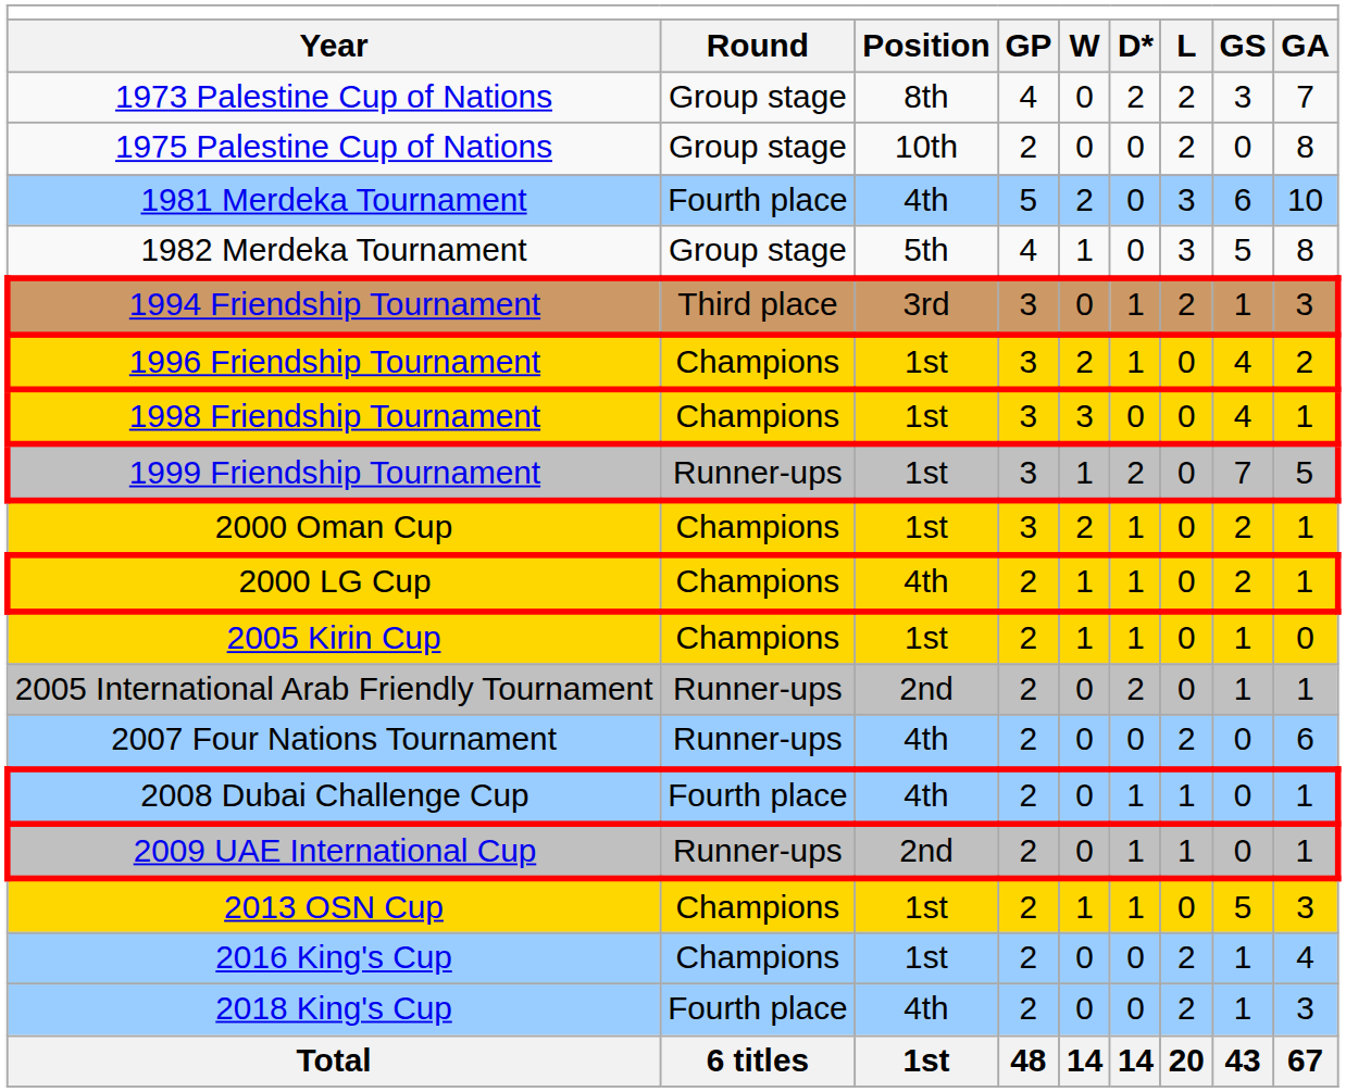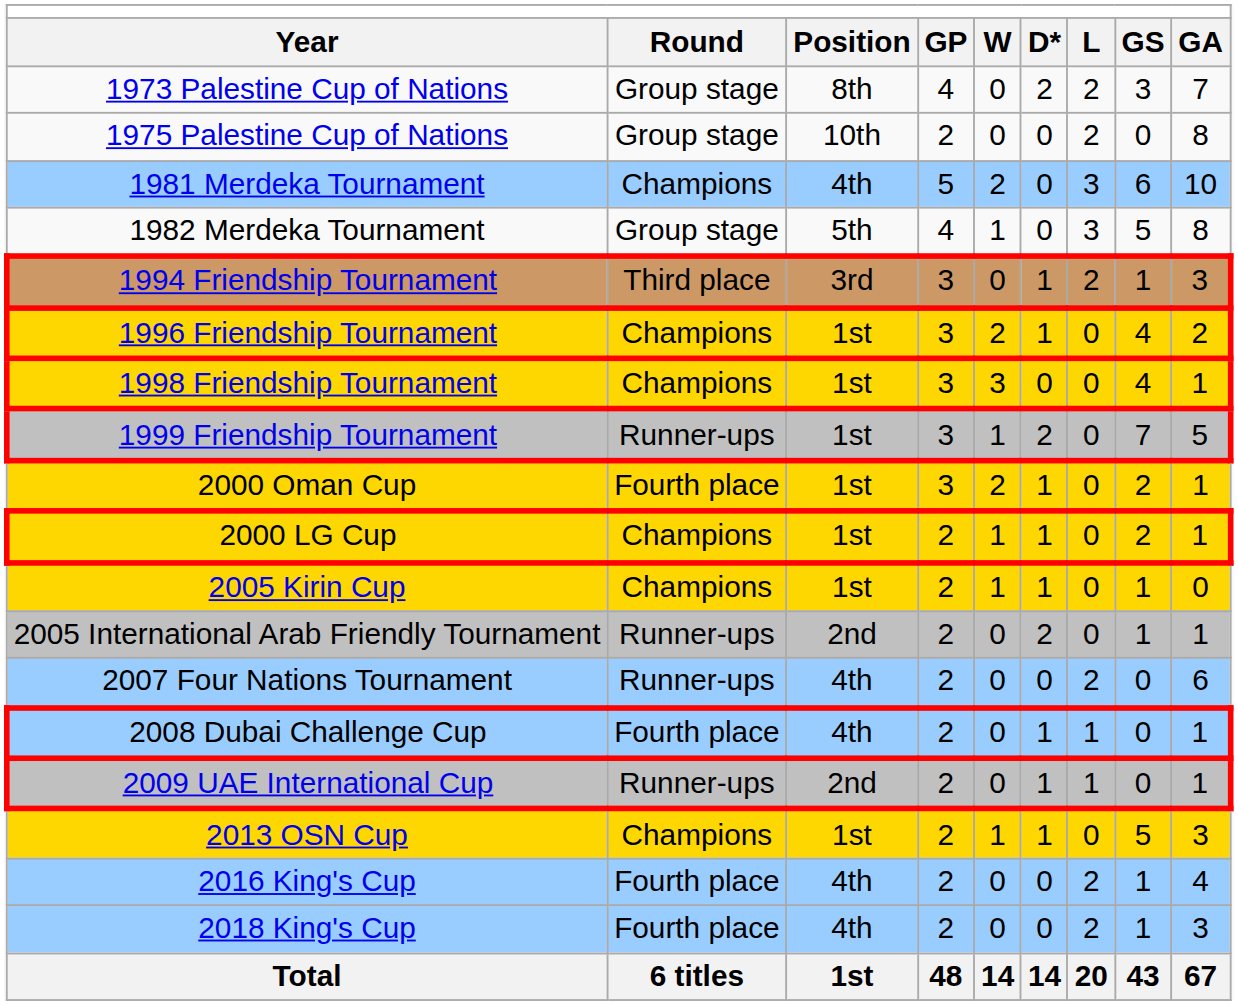1981 Merdeka Tournament | Round: Fourth place -> Champions
2000 Oman Cup | Round: Champions -> Fourth place
2000 LG Cup | Position: 4th -> 1st
2016 King's Cup | Round: Champions -> Fourth place
2016 King's Cup | Position: 1st -> 4th
